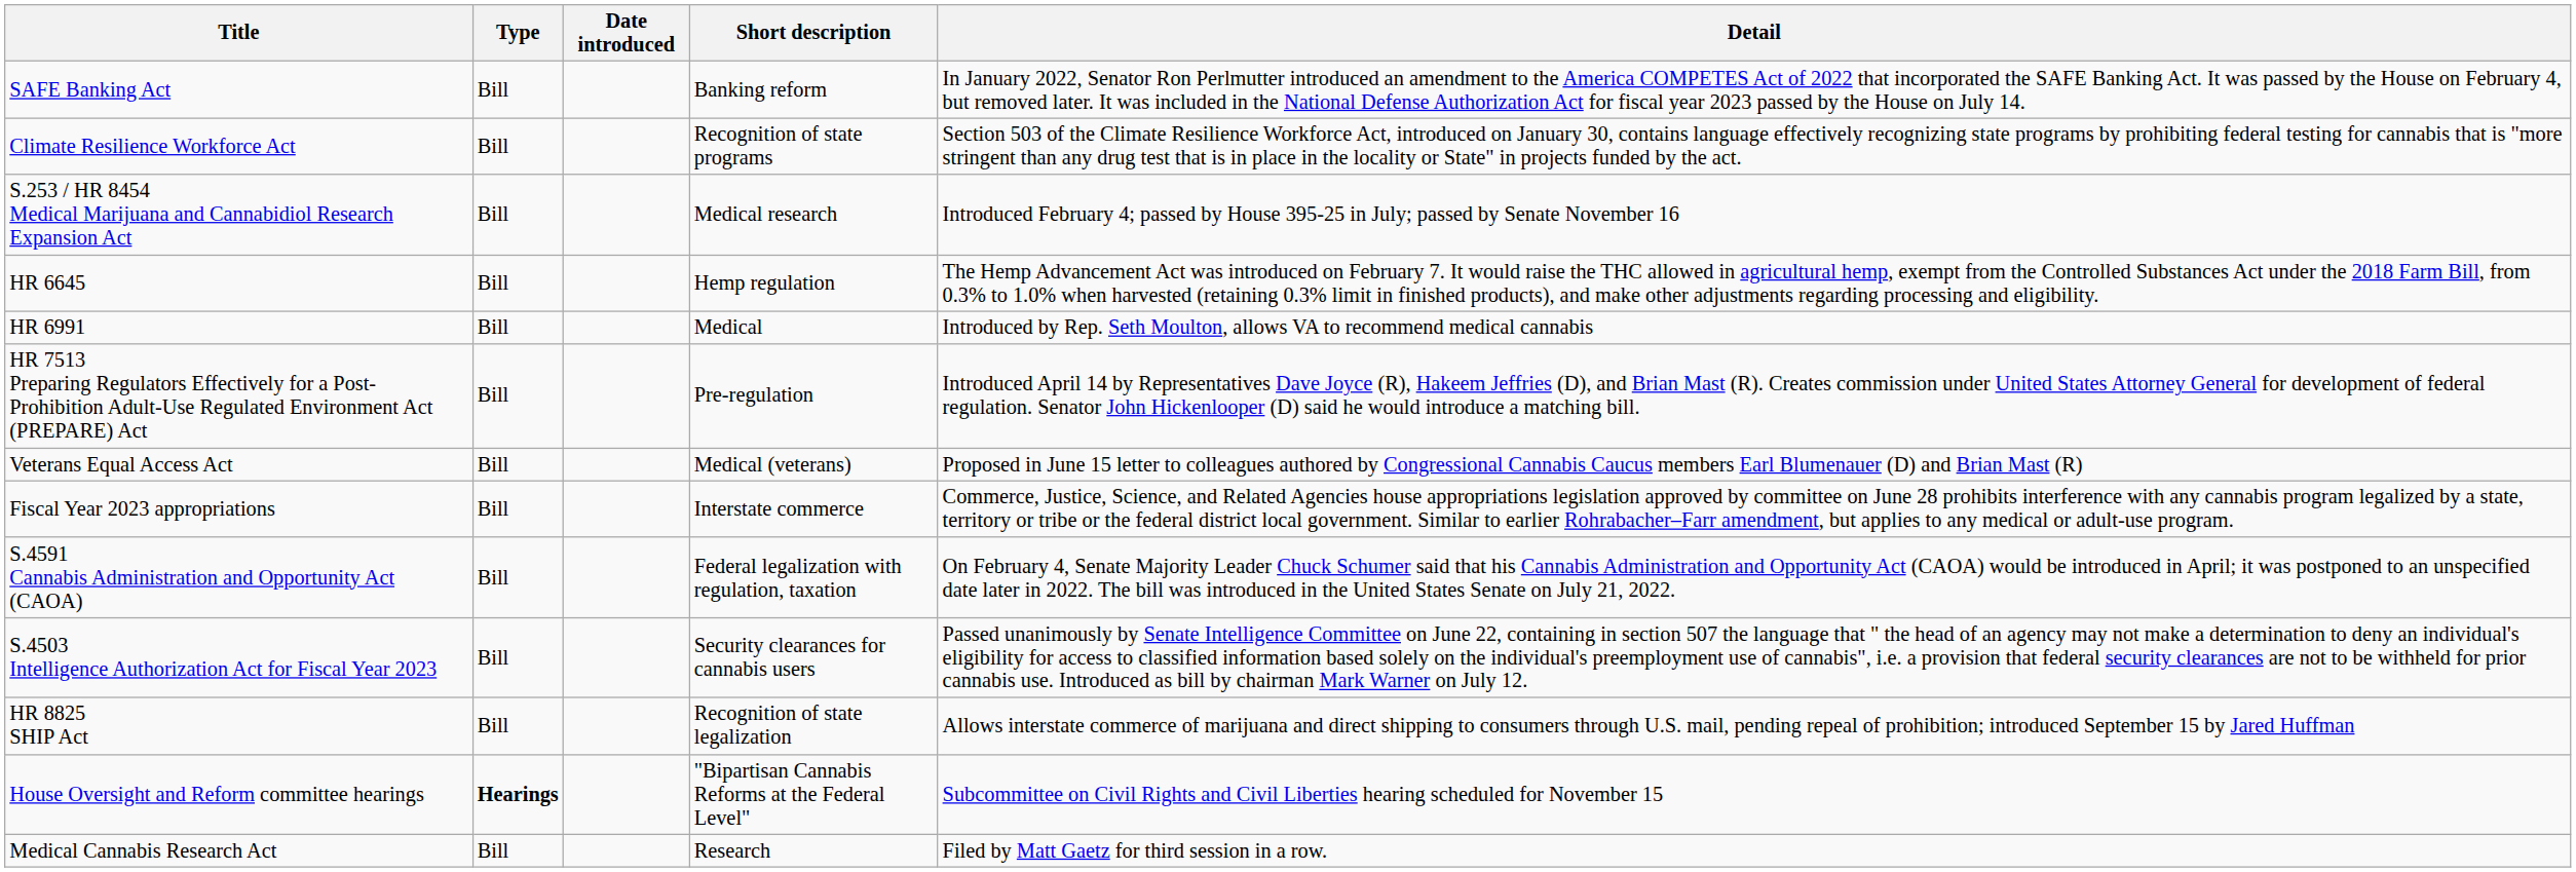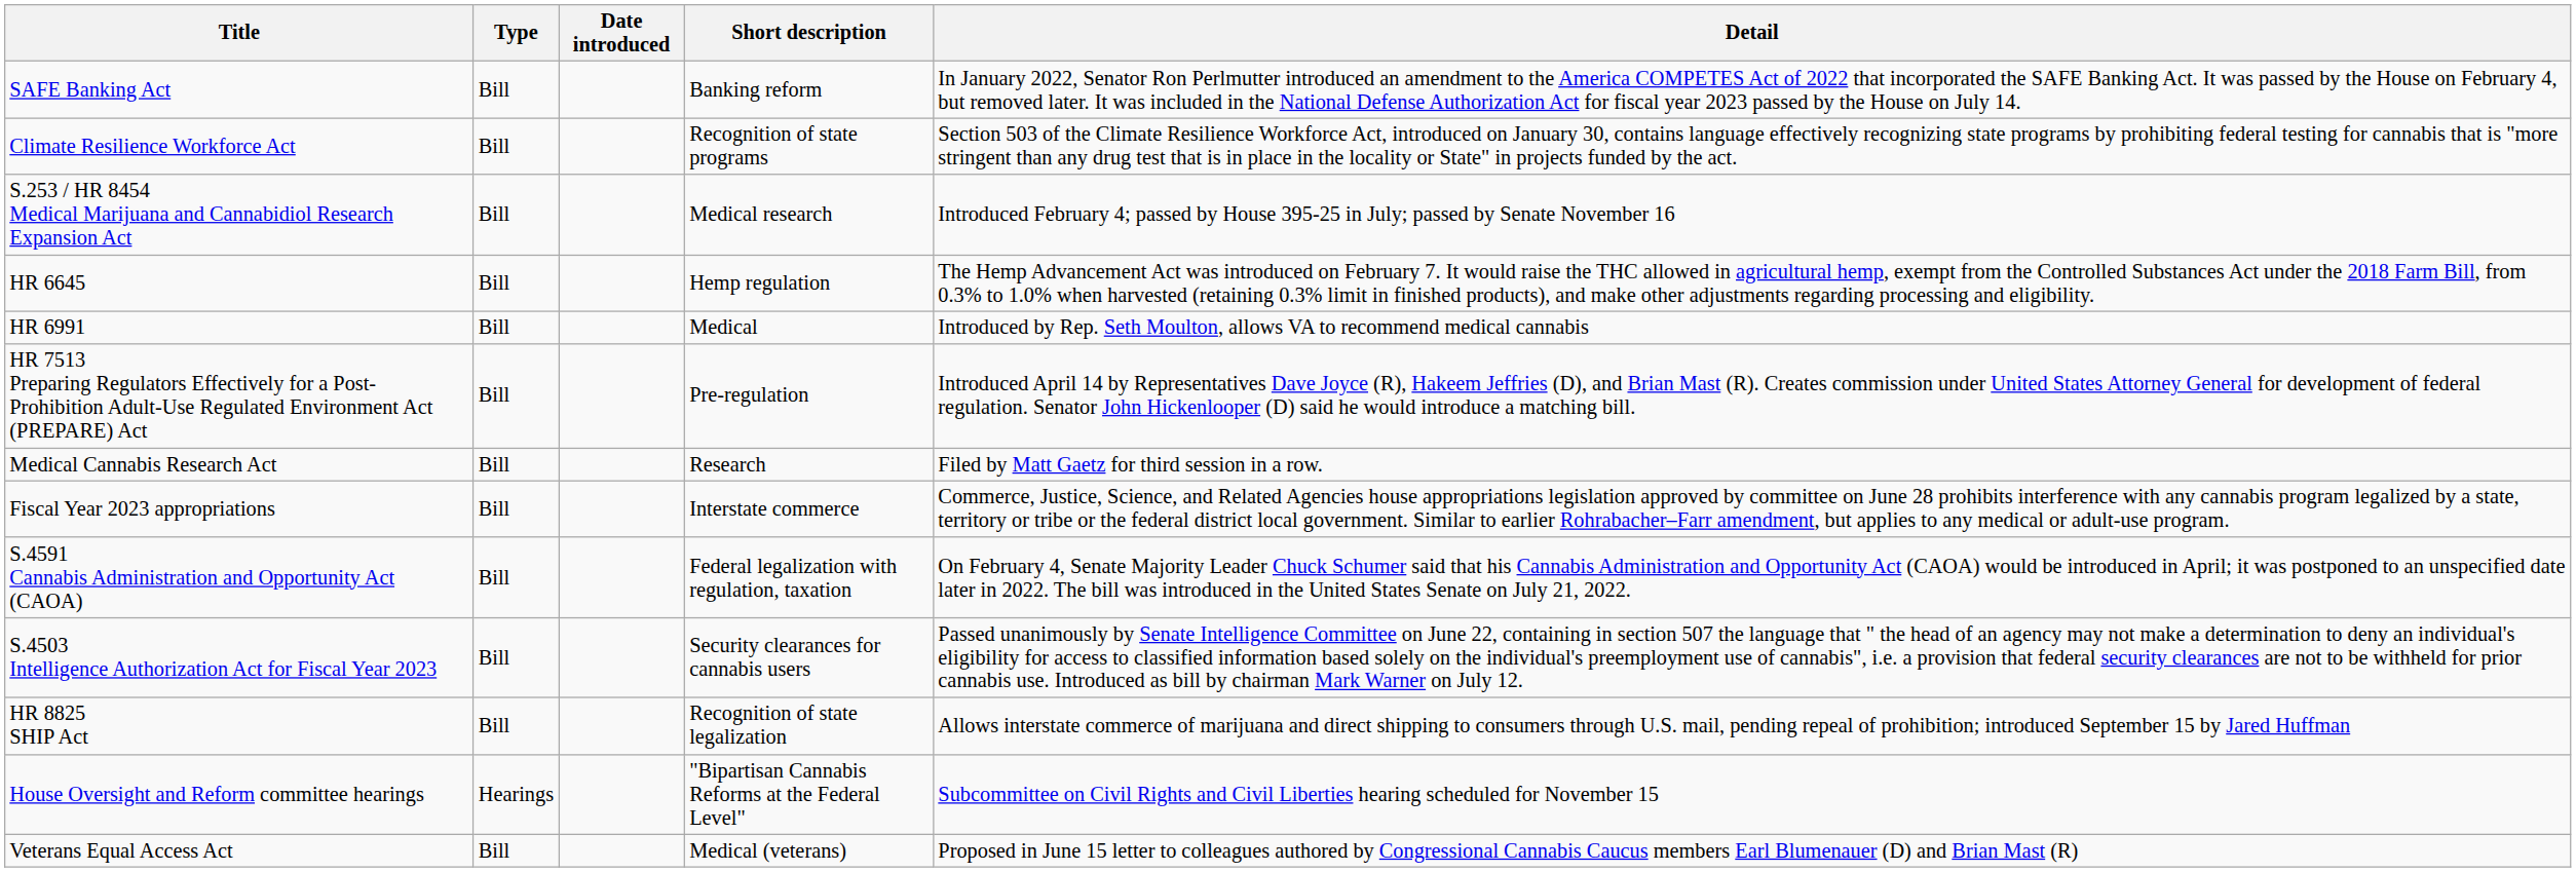rows swapped: Veterans Equal Access Act <-> Medical Cannabis Research Act
House Oversight and Reform committee hearings | Type: bold -> normal
